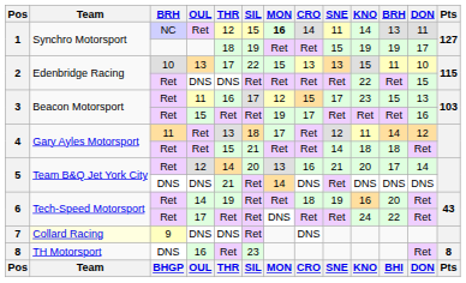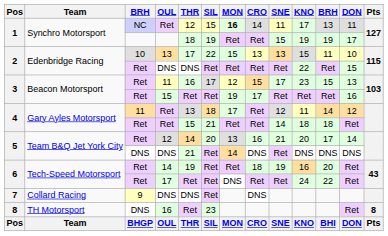NC / Ret | KNO: 14 -> 17
9 / DNS | Team: lightyellow background -> no background
